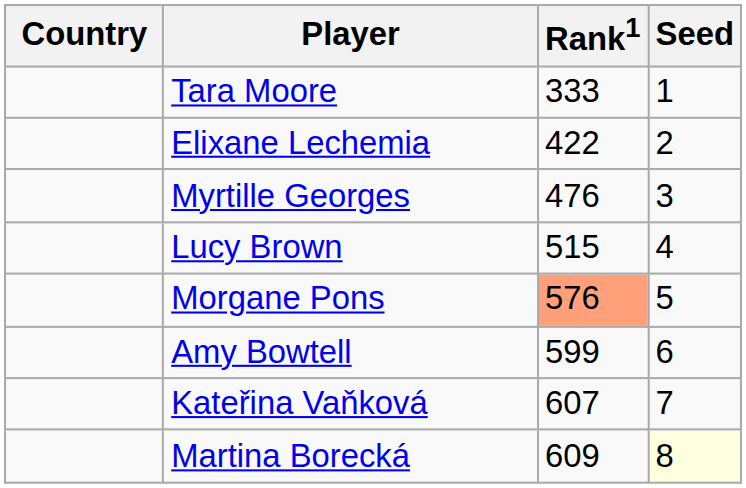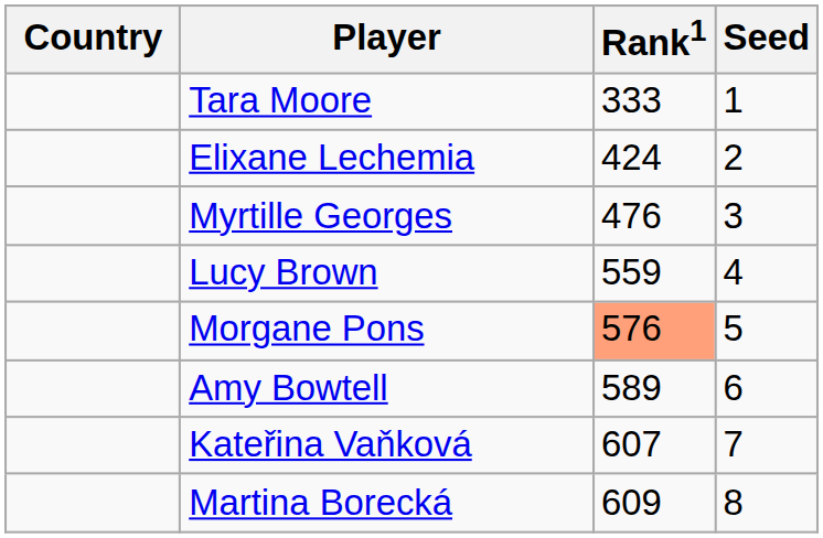Elixane Lechemia | Rank1: 422 -> 424
Lucy Brown | Rank1: 515 -> 559
Amy Bowtell | Rank1: 599 -> 589
Martina Borecká | Seed: lightyellow background -> no background
